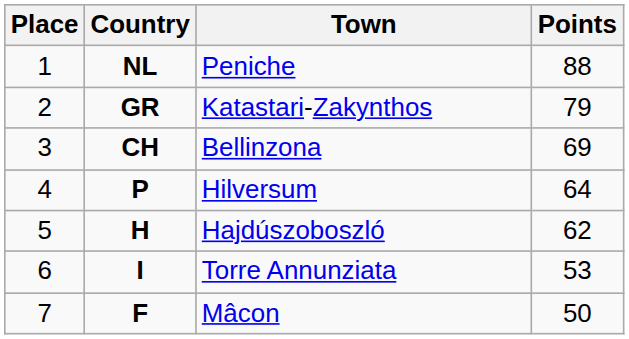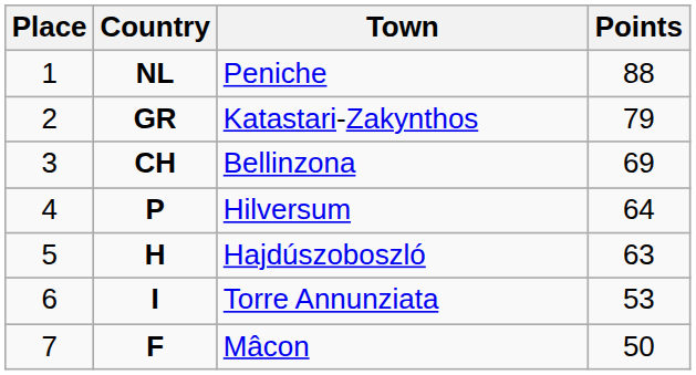Hajdúszoboszló | Points: 62 -> 63
